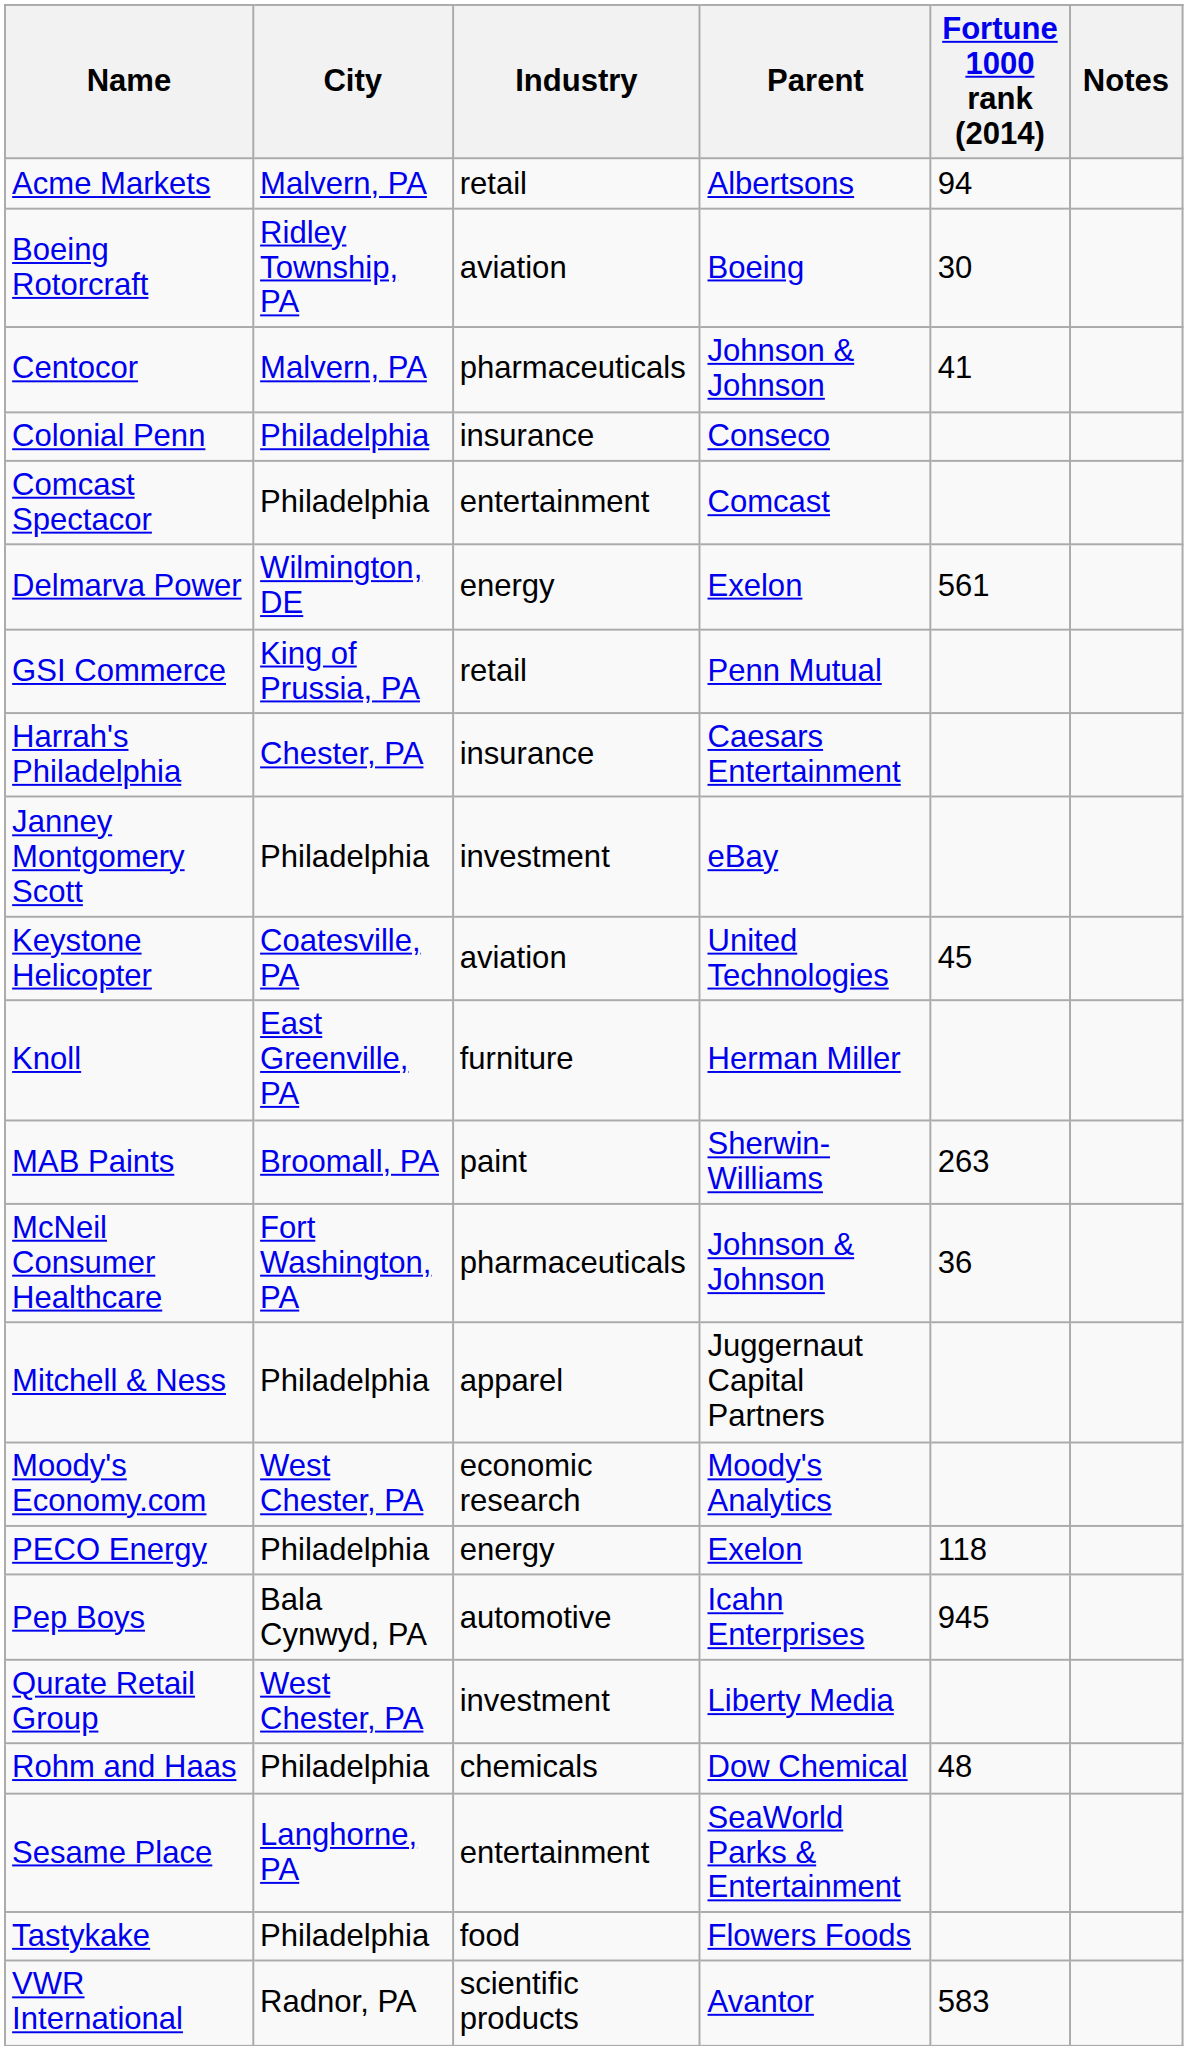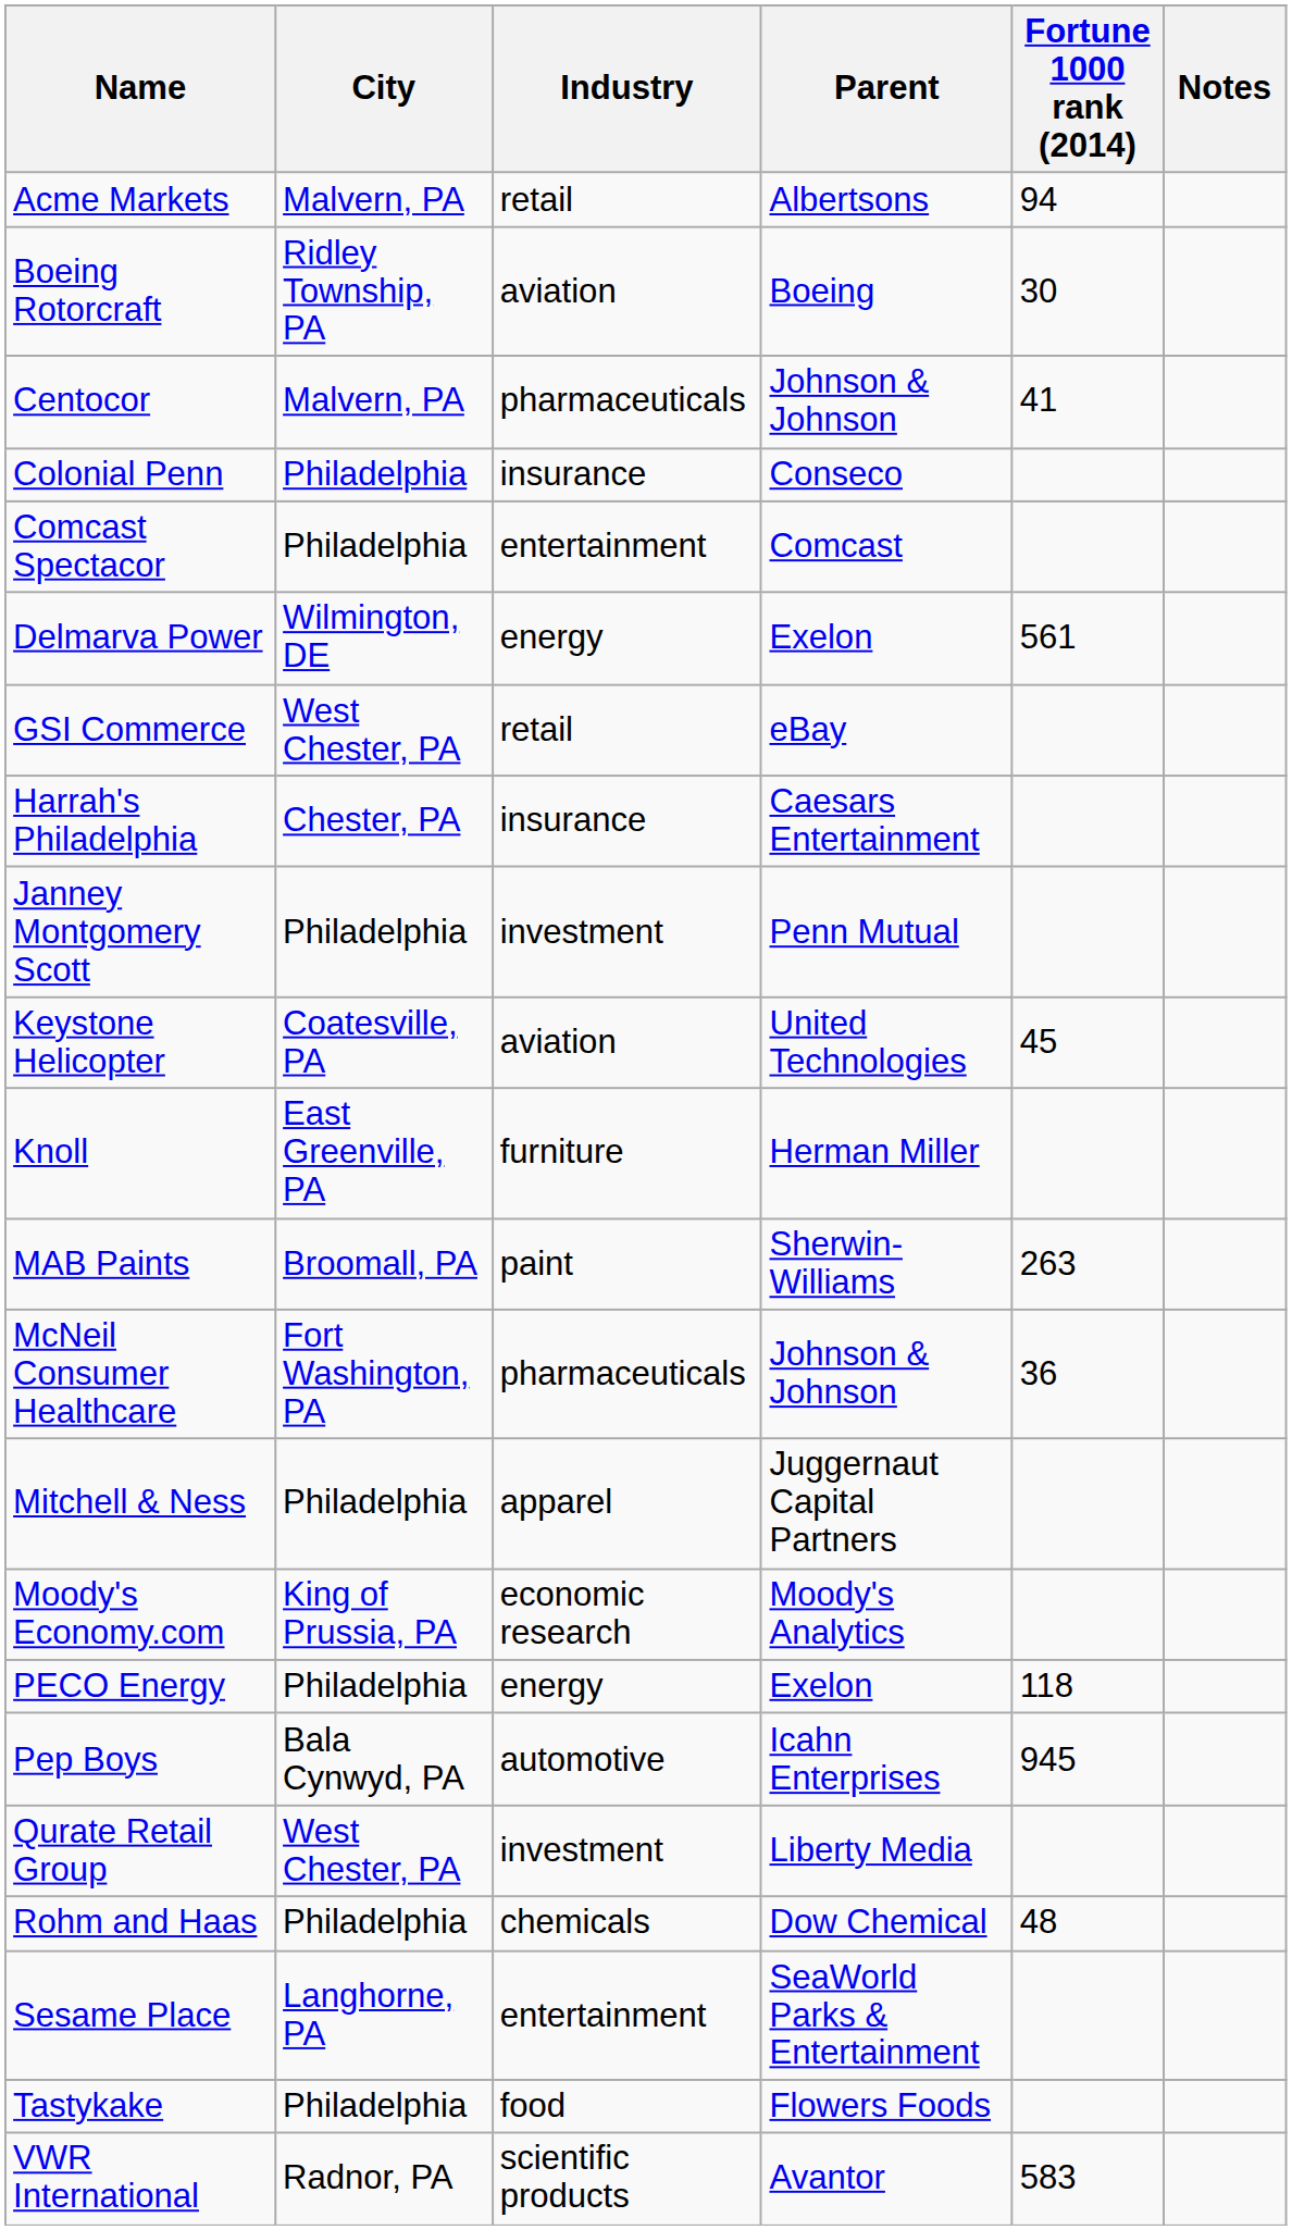GSI Commerce | City: King of Prussia, PA -> West Chester, PA
GSI Commerce | Parent: Penn Mutual -> eBay
Janney Montgomery Scott | Parent: eBay -> Penn Mutual
Moody's Economy.com | City: West Chester, PA -> King of Prussia, PA
